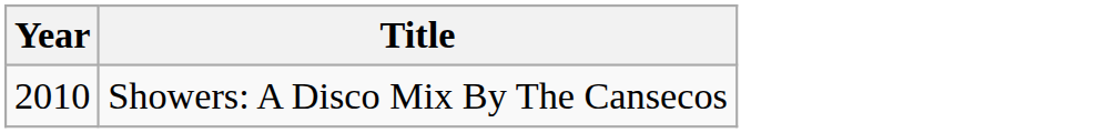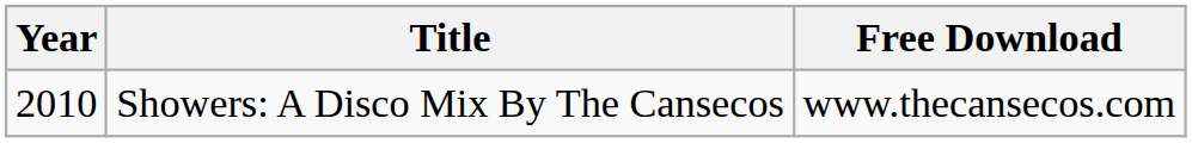+ column: Free Download | www.thecansecos.com
